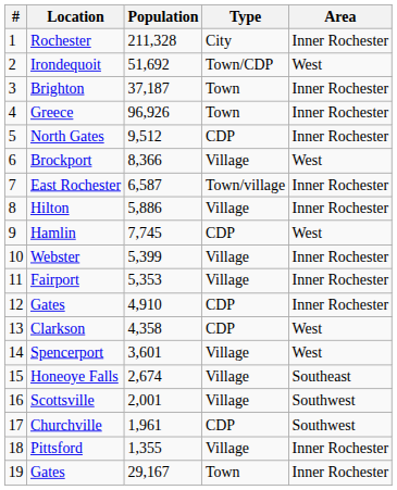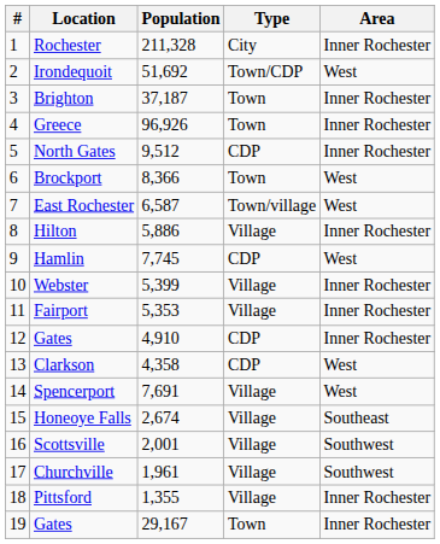Brockport | Type: Village -> Town
East Rochester | Area: Inner Rochester -> West
Spencerport | Population: 3,601 -> 7,691
Churchville | Type: CDP -> Village
